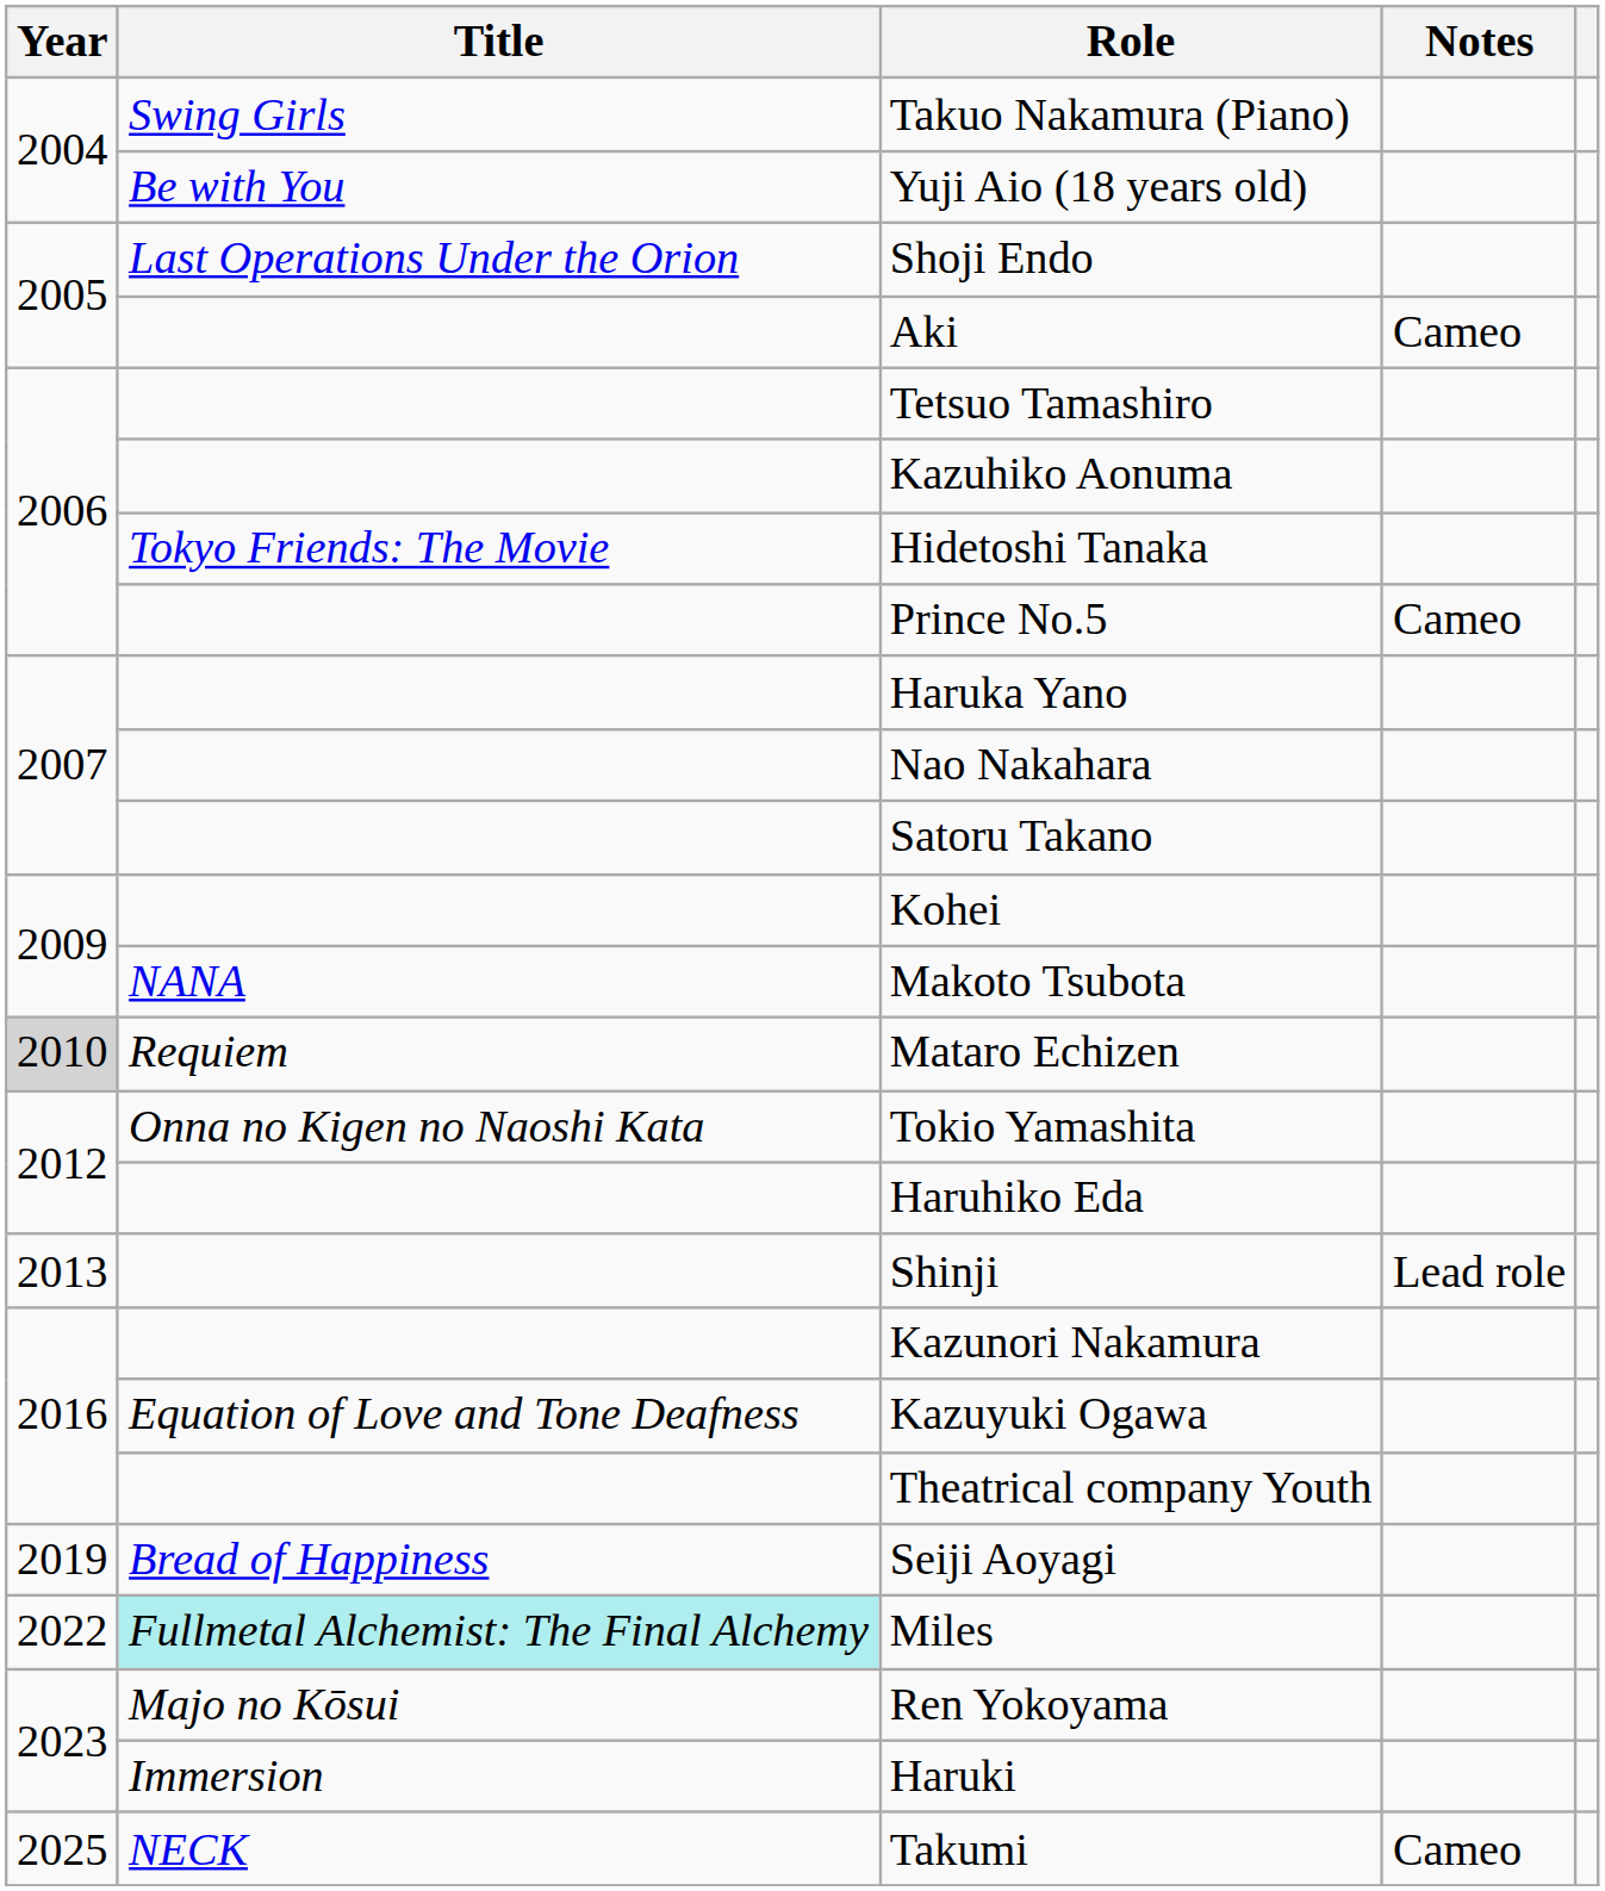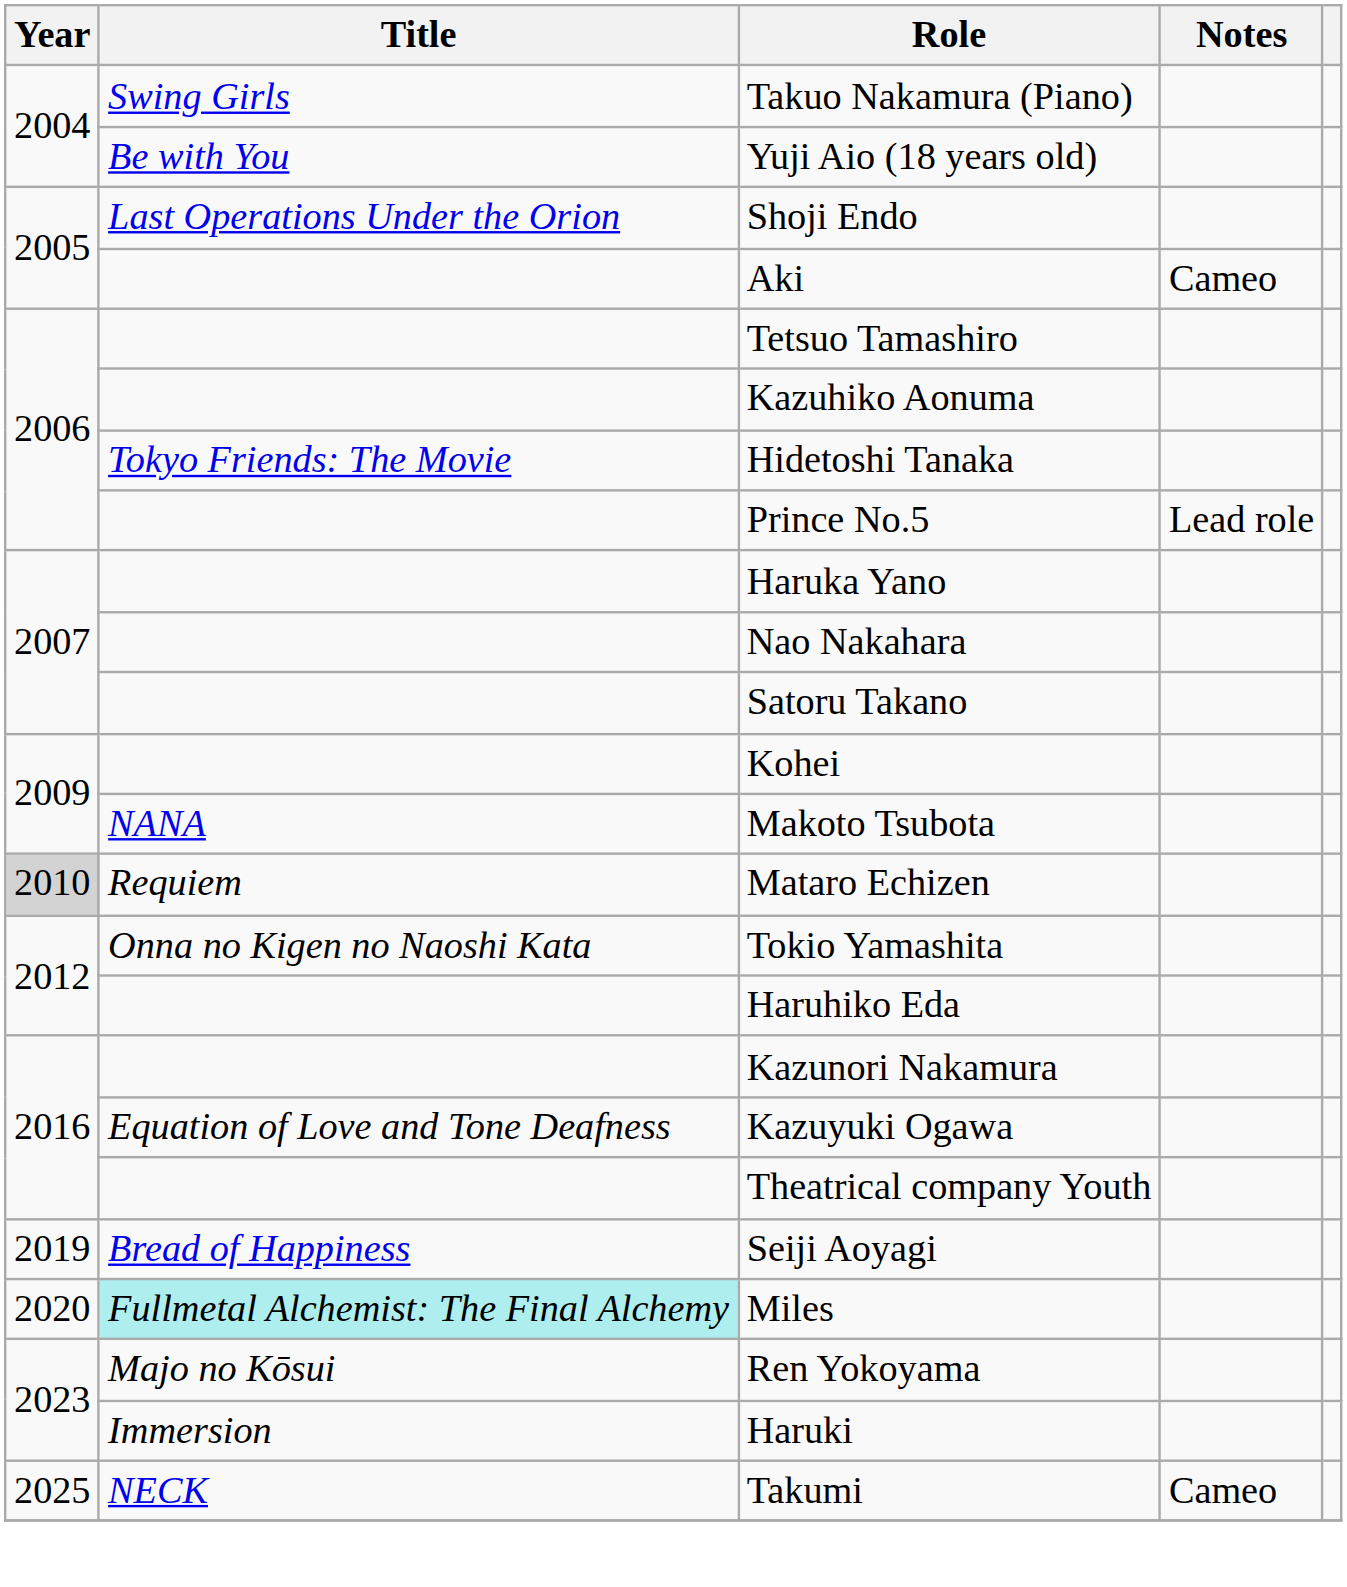Prince No.5 | Notes: Cameo -> Lead role
- row: 2013 | Shinji | Lead role
Miles | Year: 2022 -> 2020
